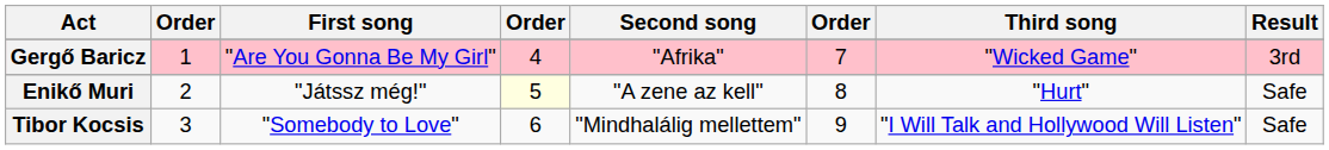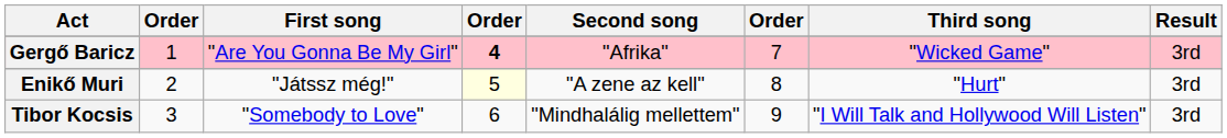Gergő Baricz | column 4: normal -> bold
Enikő Muri | Result: Safe -> 3rd
Tibor Kocsis | Result: Safe -> 3rd
